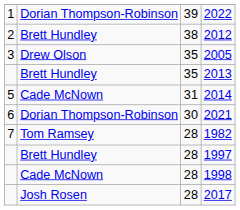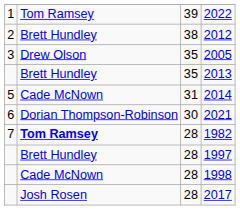2022 | column 2: Dorian Thompson-Robinson -> Tom Ramsey
1982 | column 2: normal -> bold
